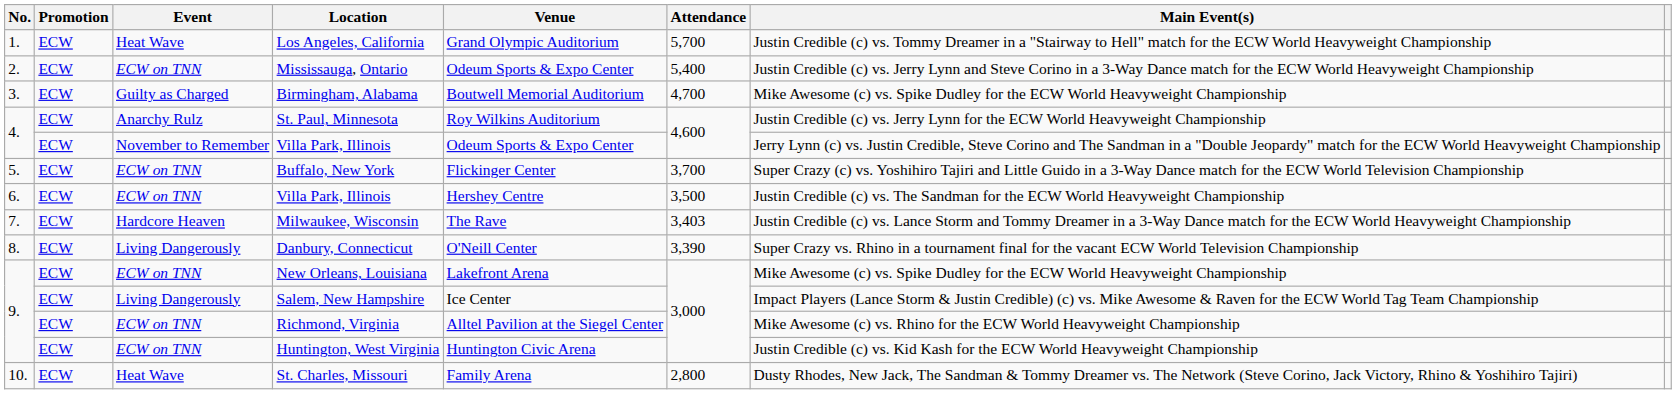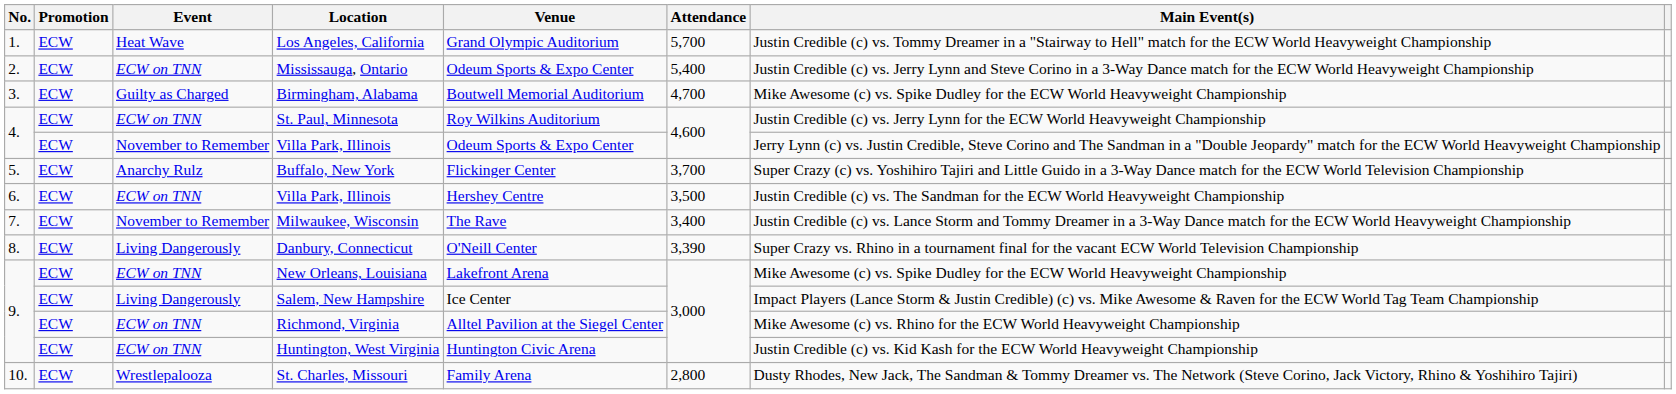St. Paul, Minnesota | Event: Anarchy Rulz -> ECW on TNN
Buffalo, New York | Event: ECW on TNN -> Anarchy Rulz
Milwaukee, Wisconsin | Event: Hardcore Heaven -> November to Remember
Milwaukee, Wisconsin | Attendance: 3,403 -> 3,400
St. Charles, Missouri | Event: Heat Wave -> Wrestlepalooza
